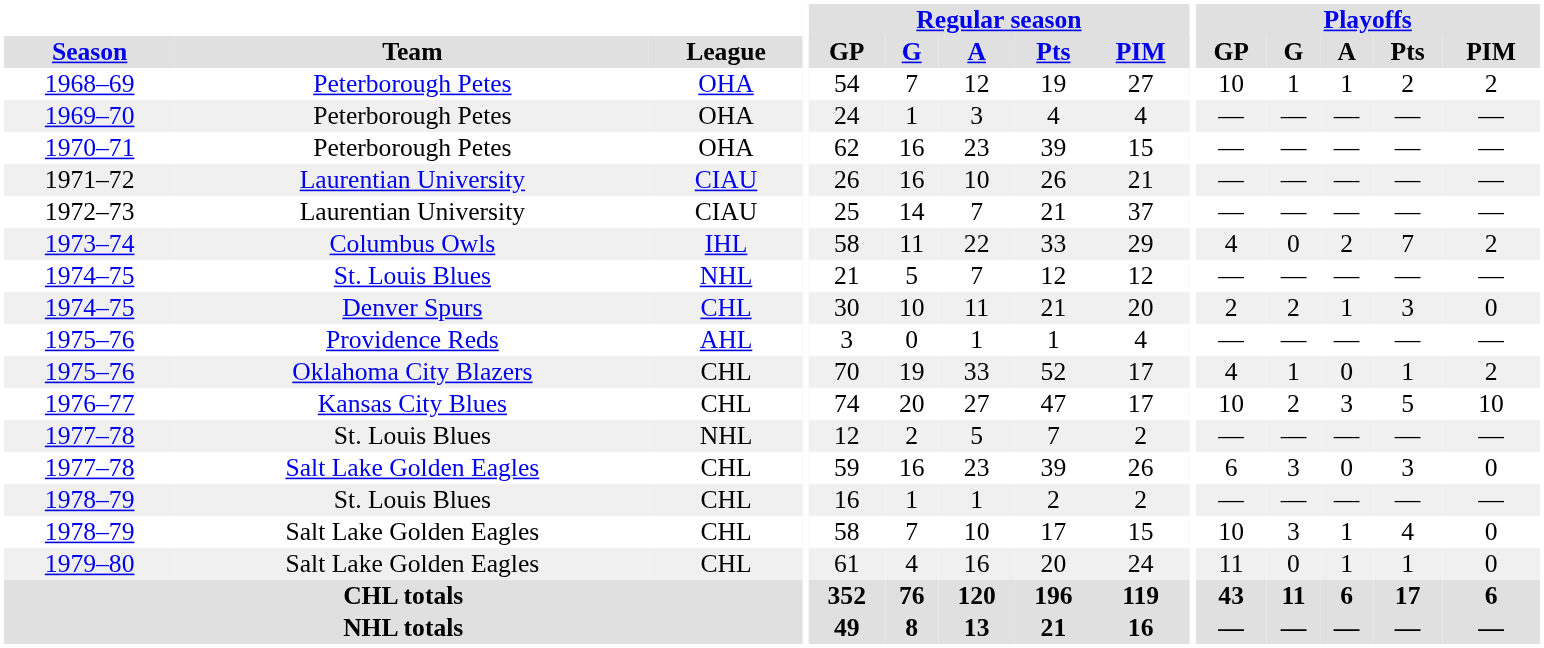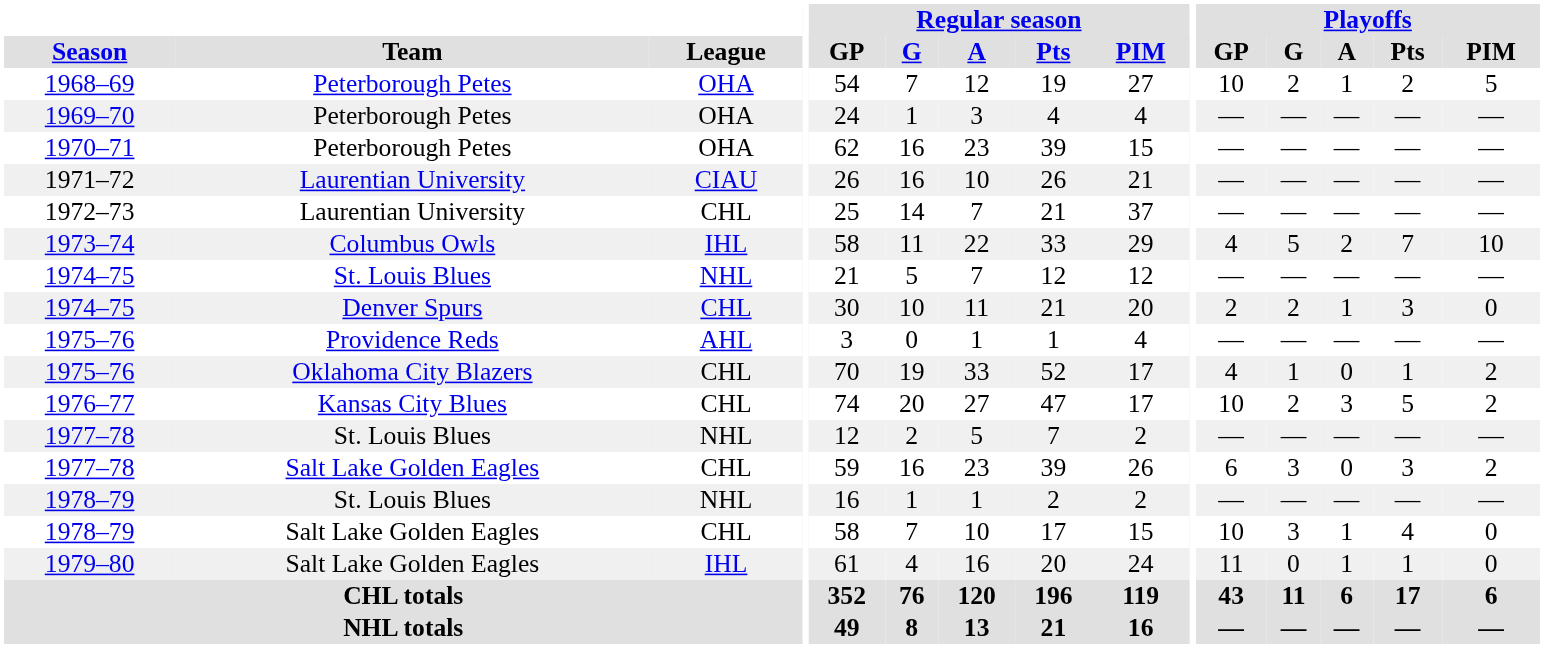1968–69 | Playoffs / G: 1 -> 2
1968–69 | Playoffs / PIM: 2 -> 5
1972–73 | League: CIAU -> CHL
1973–74 | Playoffs / G: 0 -> 5
1973–74 | Playoffs / PIM: 2 -> 10
1976–77 | Playoffs / PIM: 10 -> 2
1977–78 / Salt Lake Golden Eagles | Playoffs / PIM: 0 -> 2
1978–79 / St. Louis Blues | League: CHL -> NHL
1979–80 | League: CHL -> IHL
